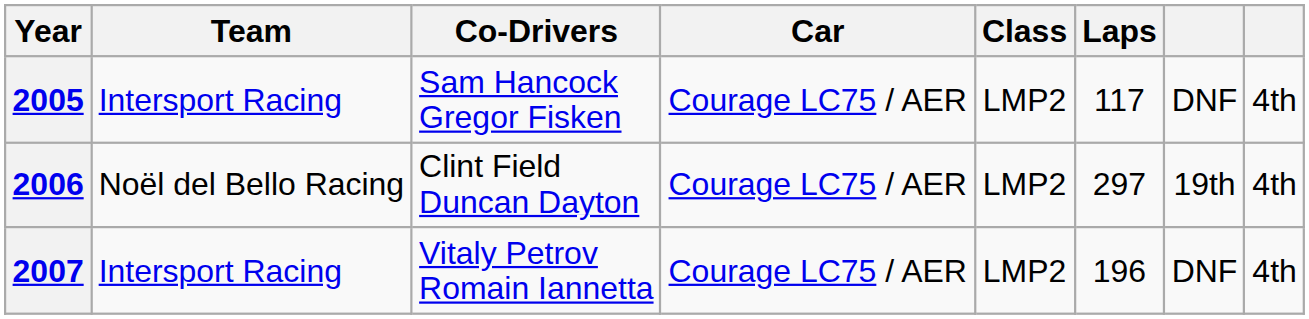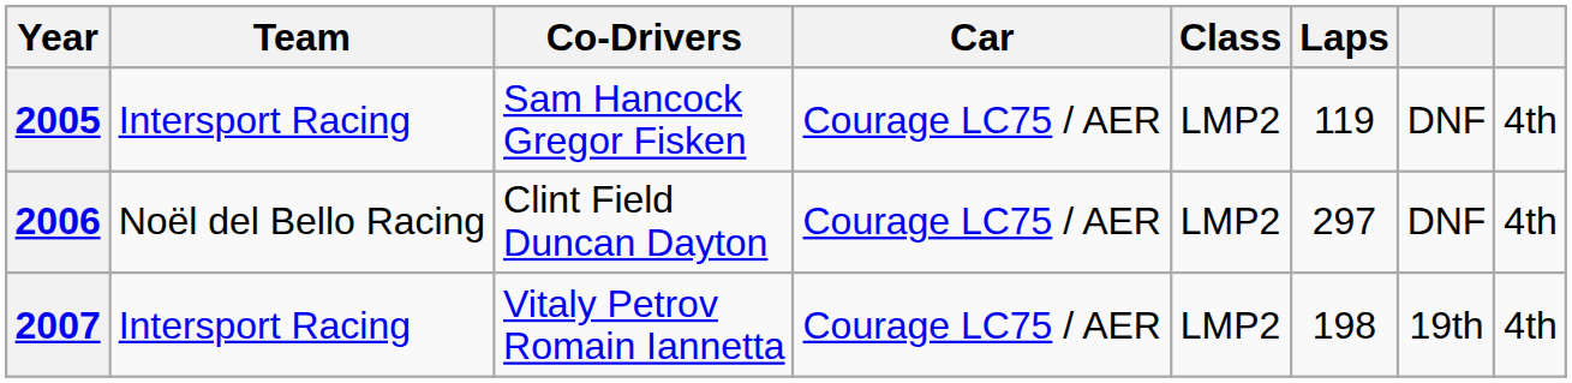2005 | Laps: 117 -> 119
2006 | column 7: 19th -> DNF
2007 | Laps: 196 -> 198
2007 | column 7: DNF -> 19th
